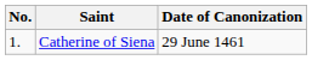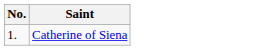- column: Date of Canonization | 29 June 1461
